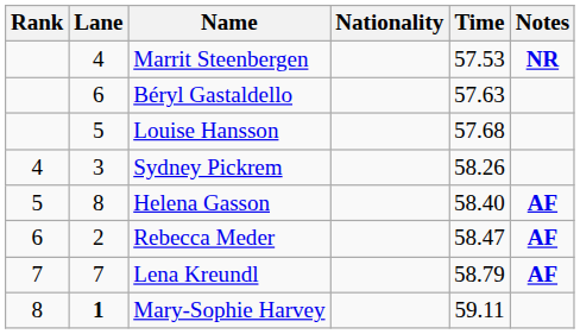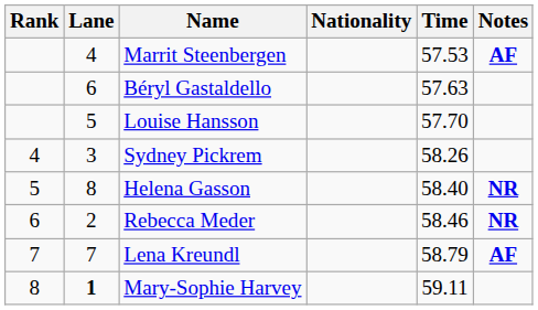Marrit Steenbergen | Notes: NR -> AF
Louise Hansson | Time: 57.68 -> 57.70
Helena Gasson | Notes: AF -> NR
Rebecca Meder | Time: 58.47 -> 58.46
Rebecca Meder | Notes: AF -> NR
